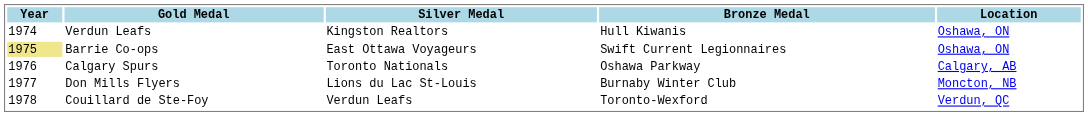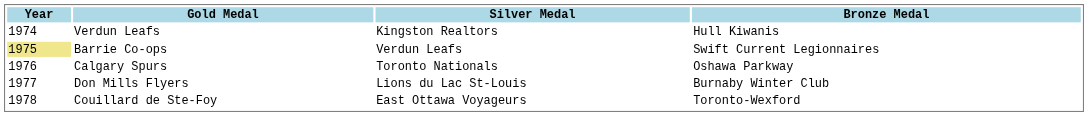- column: Location | Oshawa, ON | Oshawa, ON | Calgary, AB | Moncton, NB | Verdun, QC
Barrie Co-ops | Silver Medal: East Ottawa Voyageurs -> Verdun Leafs
Couillard de Ste-Foy | Silver Medal: Verdun Leafs -> East Ottawa Voyageurs
